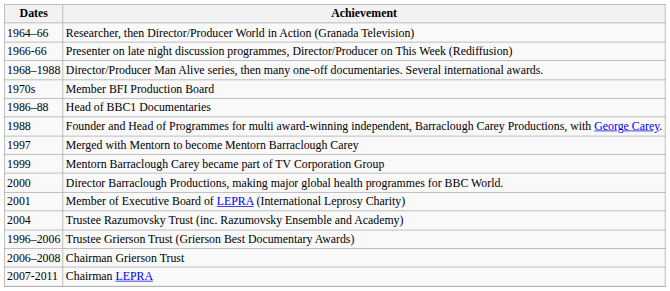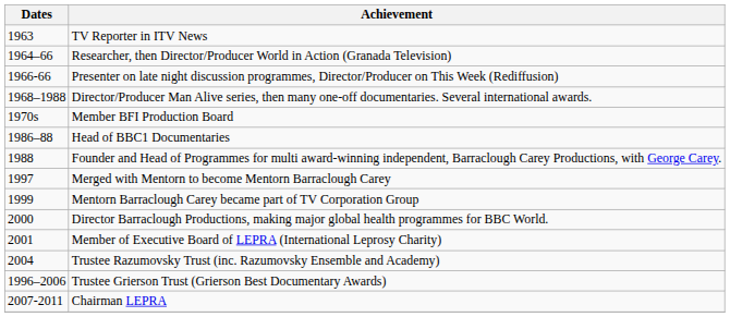+ row: 1963 | TV Reporter in ITV News
- row: 2006–2008 | Chairman Grierson Trust
